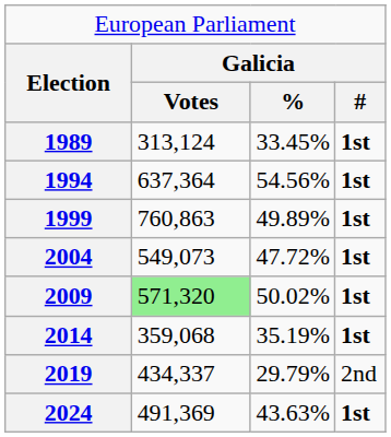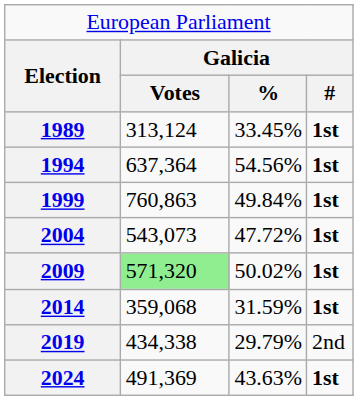1999 | column 3: 49.89% -> 49.84%
2004 | column 2: 549,073 -> 543,073
2014 | column 3: 35.19% -> 31.59%
2019 | column 2: 434,337 -> 434,338
